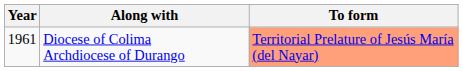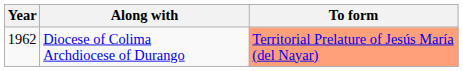Diocese of Colima Archdiocese of Durango | Year: 1961 -> 1962
